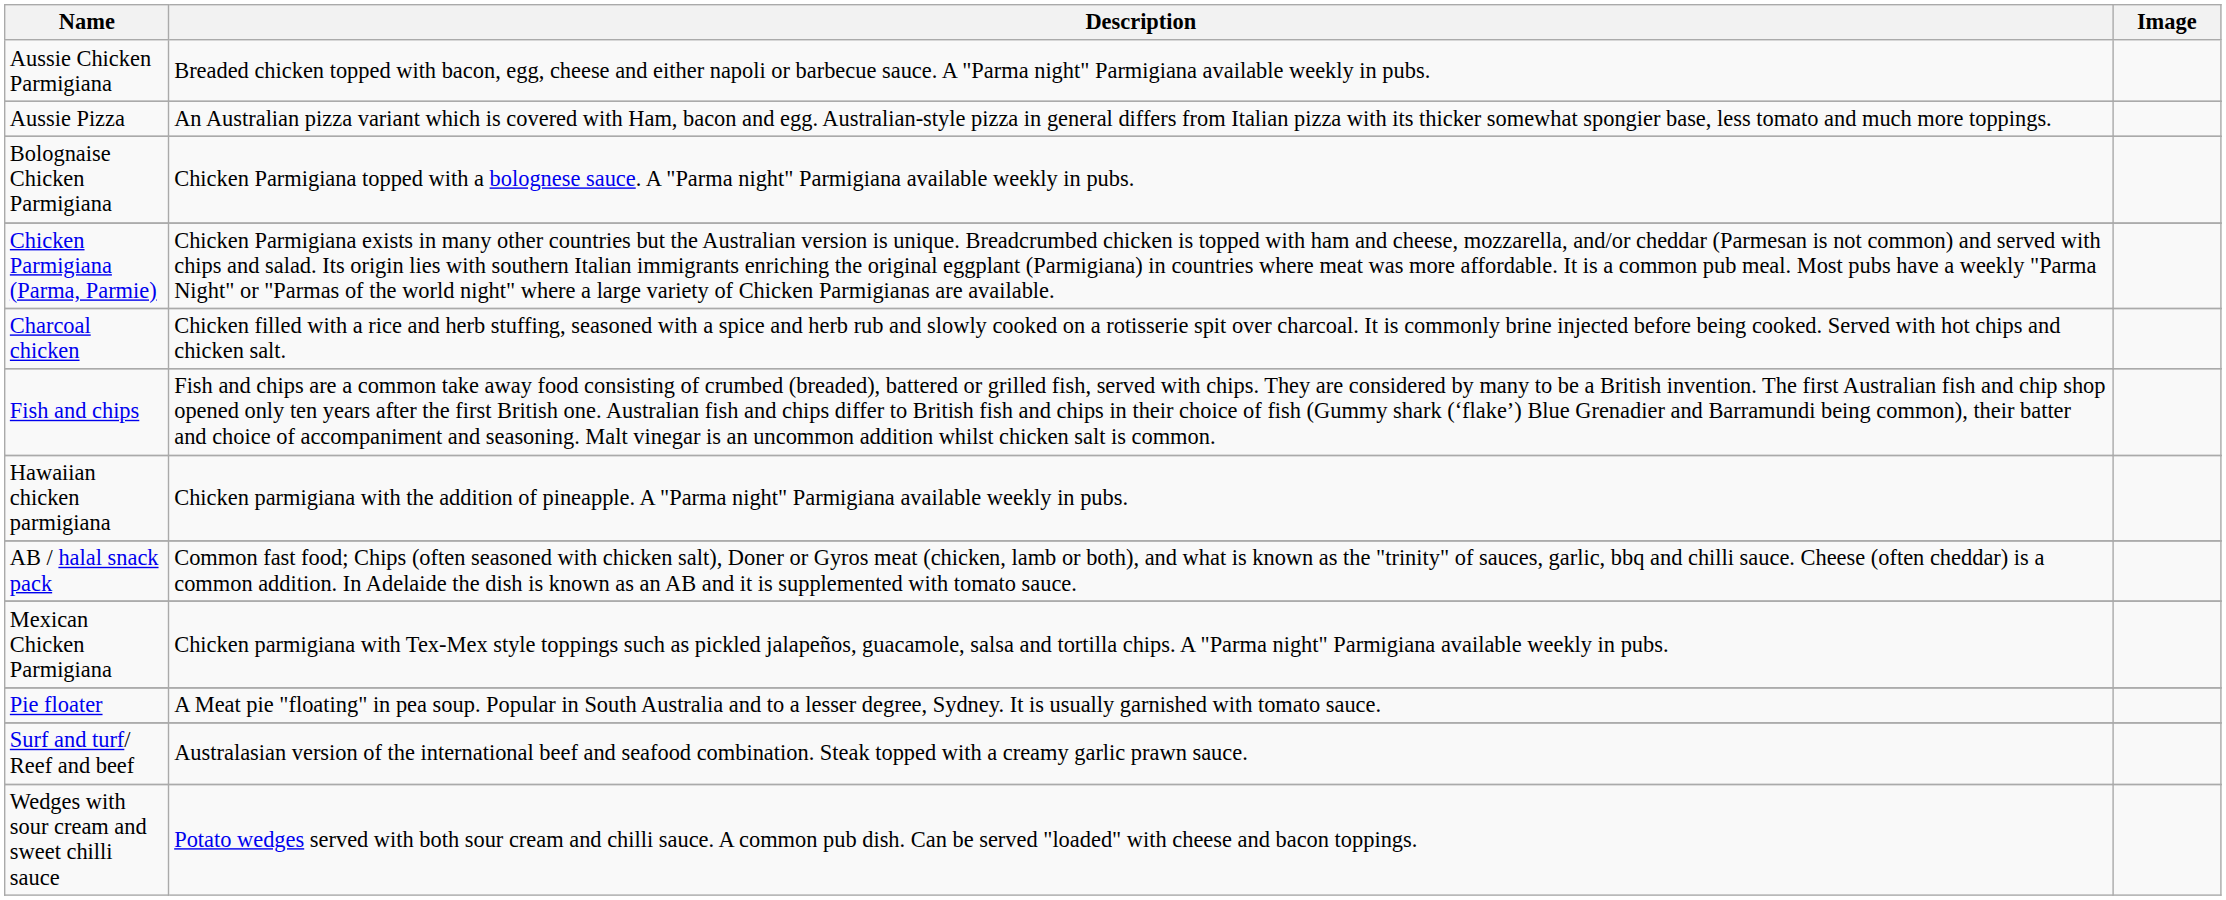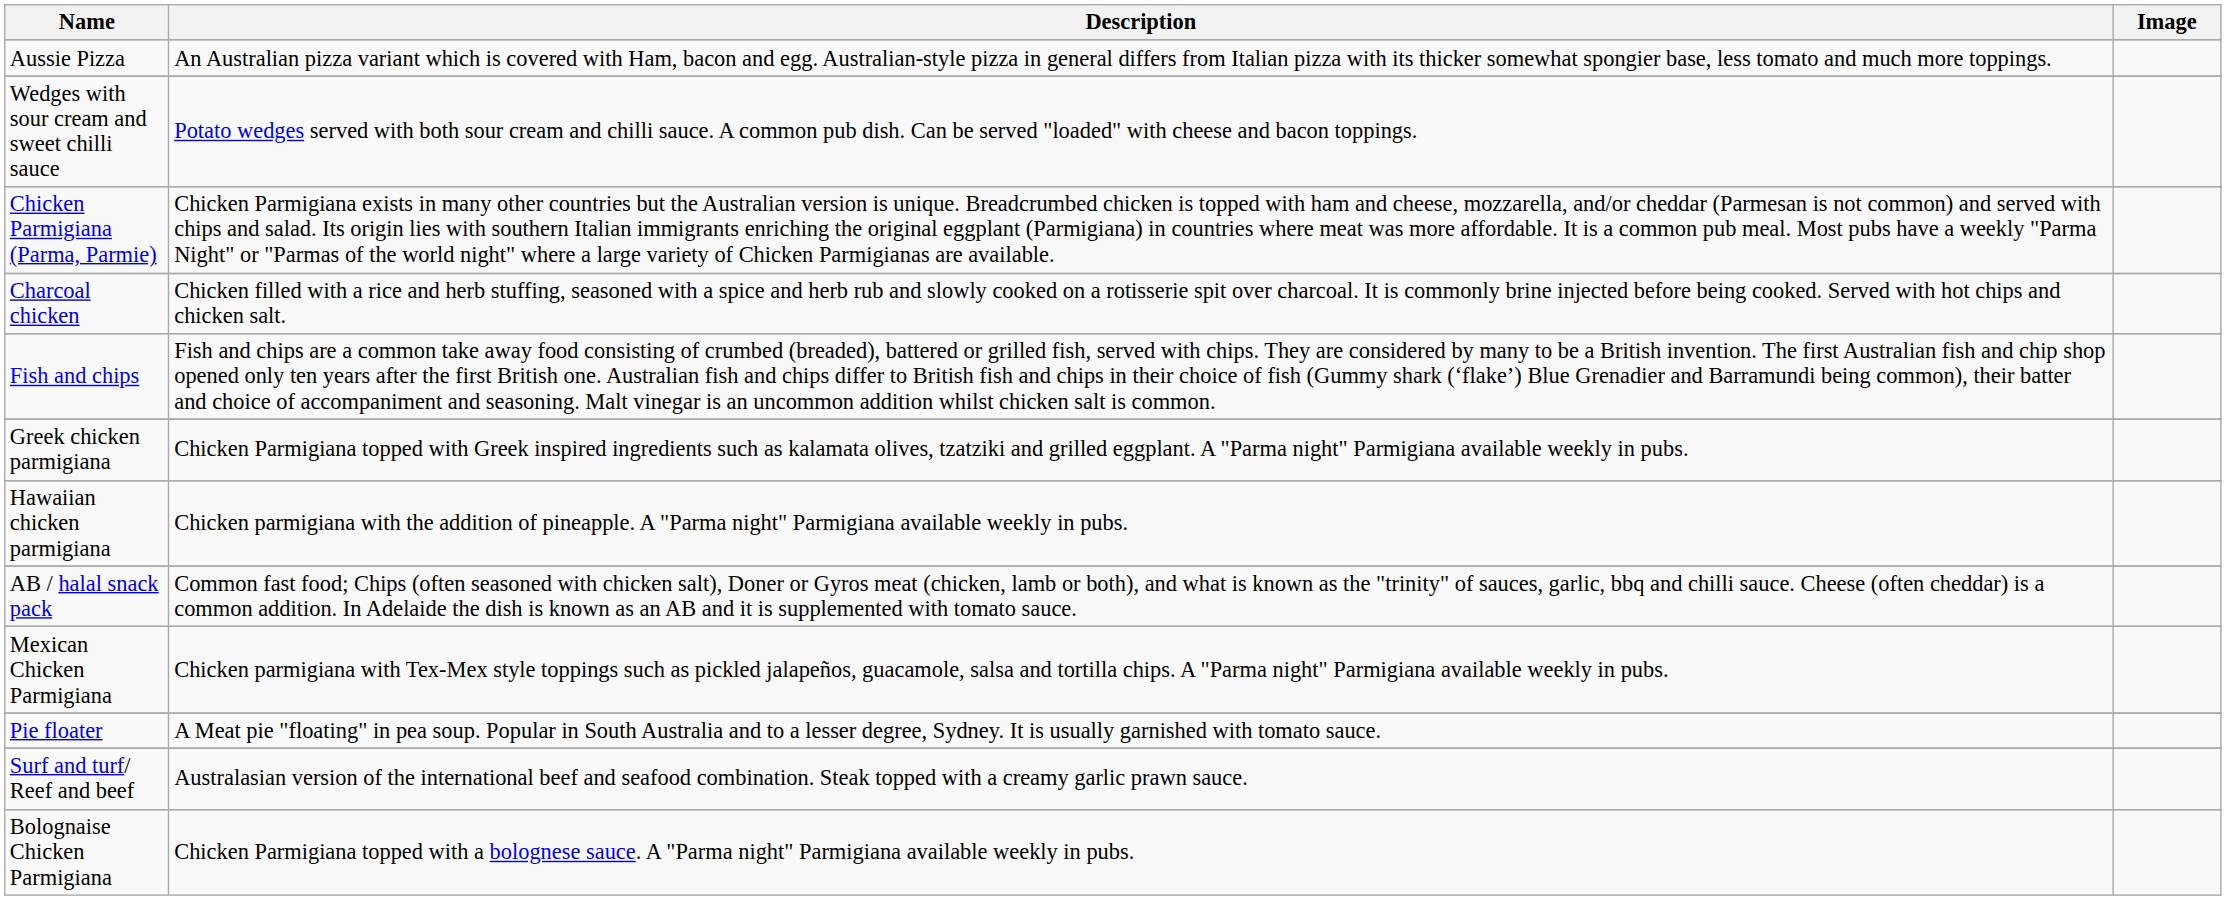- row: Aussie Chicken Parmigiana | Breaded chicken topped with bacon, egg, cheese and either napoli or barbecue sauce. A "Parma night" Parmigiana available weekly in pubs.
rows swapped: Bolognaise Chicken Parmigiana <-> Wedges with sour cream and sweet chilli sauce
+ row: Greek chicken parmigiana | Chicken Parmigiana topped with Greek inspired ingredients such as kalamata olives, tzatziki and grilled eggplant. A "Parma night" Parmigiana available weekly in pubs.
